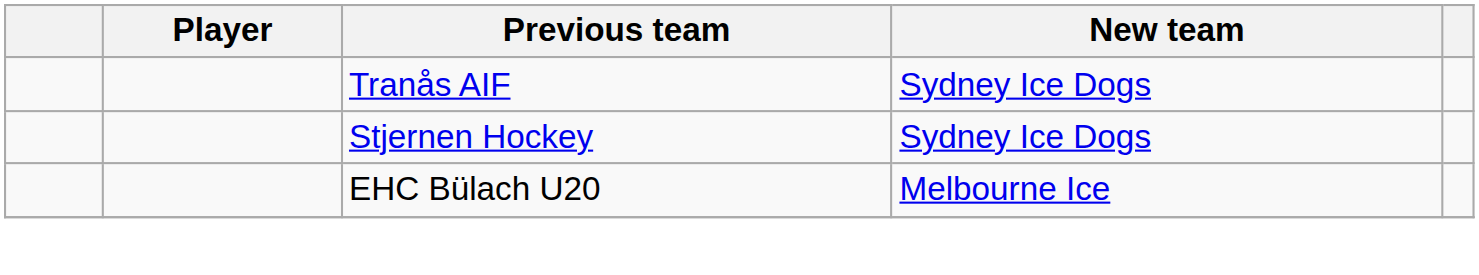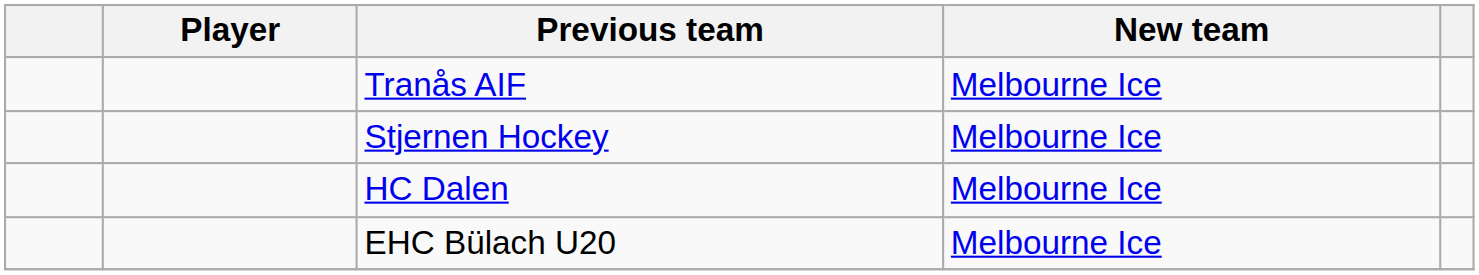Tranås AIF | New team: Sydney Ice Dogs -> Melbourne Ice
Stjernen Hockey | New team: Sydney Ice Dogs -> Melbourne Ice
+ row: HC Dalen | Melbourne Ice
